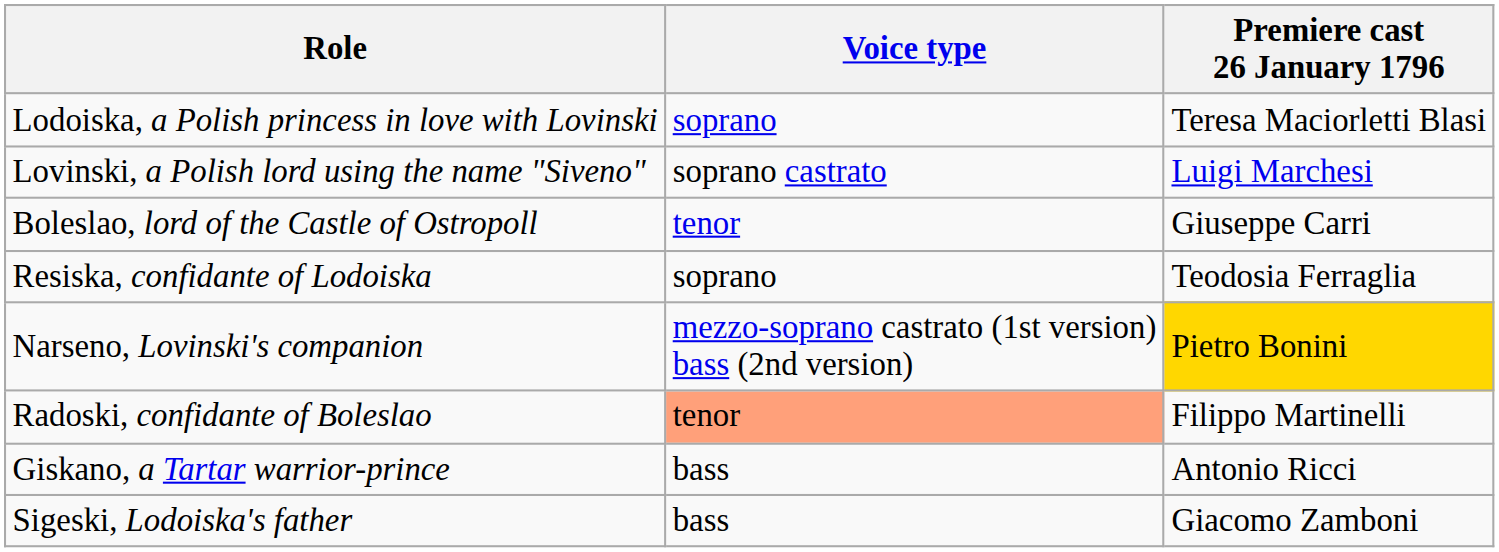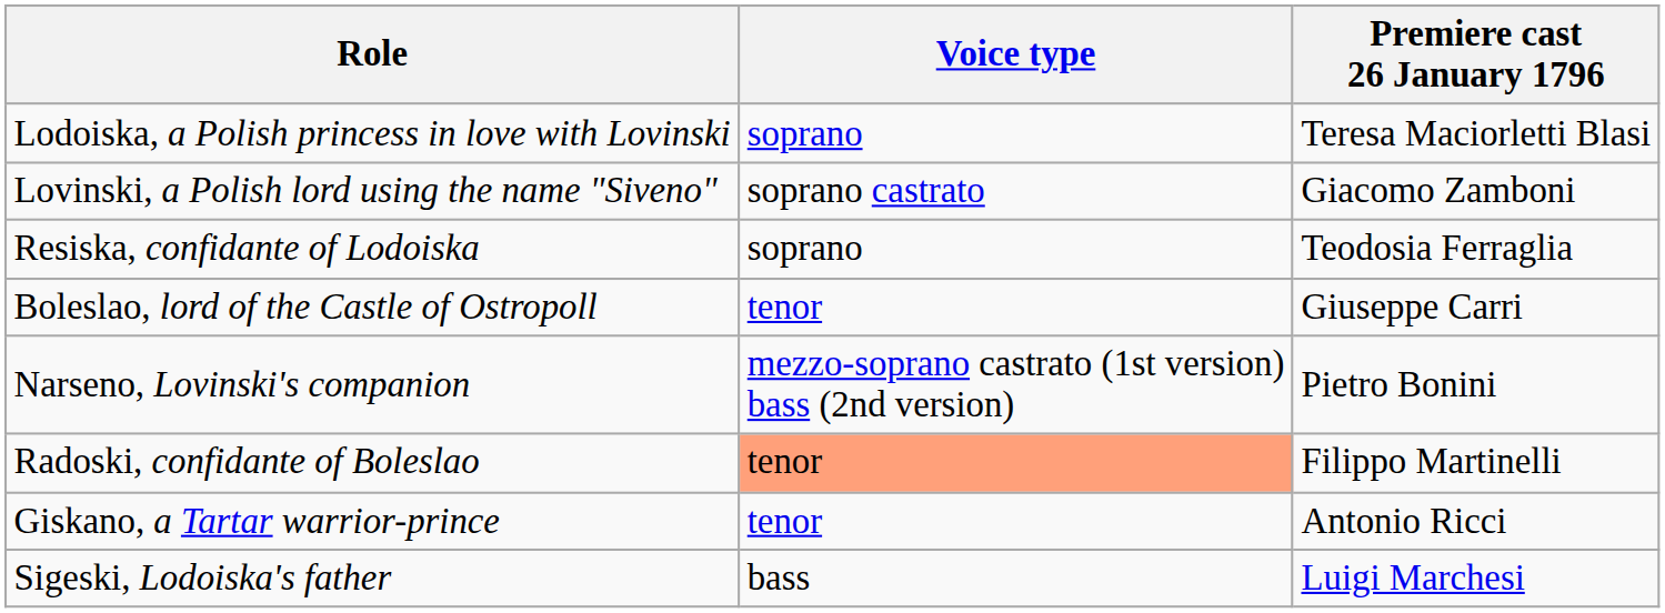Lovinski, a Polish lord using the name "Siveno" | Premiere cast 26 January 1796: Luigi Marchesi -> Giacomo Zamboni
rows swapped: Boleslao, lord of the Castle of Ostropoll <-> Resiska, confidante of Lodoiska
Narseno, Lovinski's companion | Premiere cast 26 January 1796: gold background -> no background
Giskano, a Tartar warrior-prince | Voice type: bass -> tenor
Sigeski, Lodoiska's father | Premiere cast 26 January 1796: Giacomo Zamboni -> Luigi Marchesi
